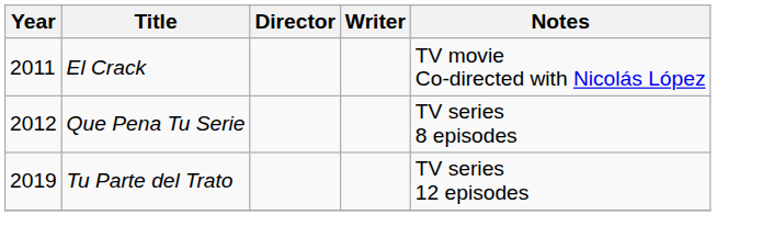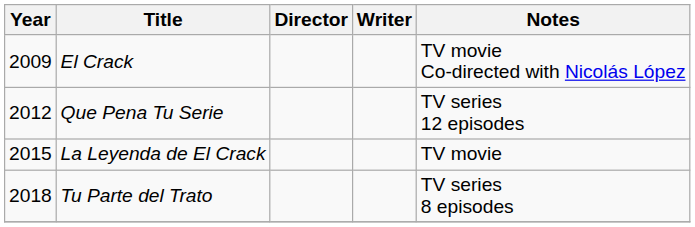El Crack | Year: 2011 -> 2009
Que Pena Tu Serie | Notes: TV series 8 episodes -> TV series 12 episodes
+ row: 2015 | La Leyenda de El Crack | TV movie
Tu Parte del Trato | Year: 2019 -> 2018
Tu Parte del Trato | Notes: TV series 12 episodes -> TV series 8 episodes
